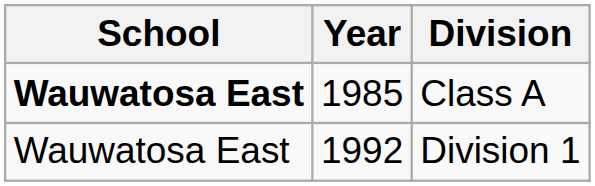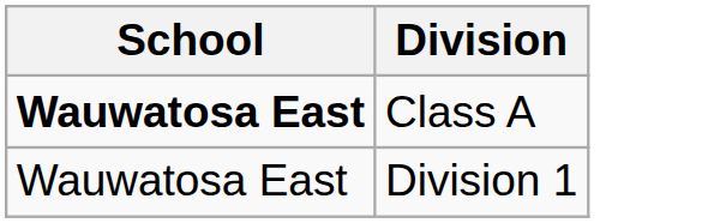- column: Year | 1985 | 1992
